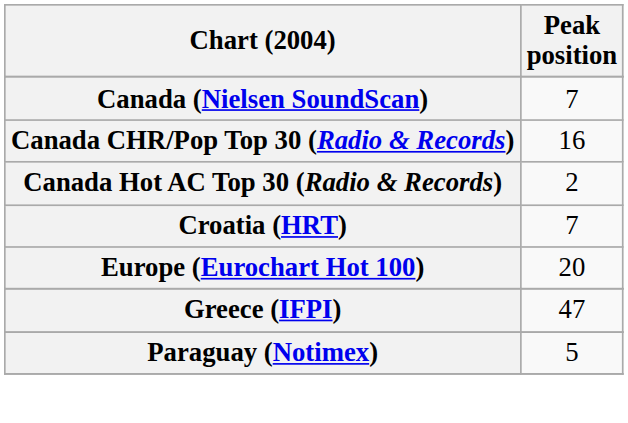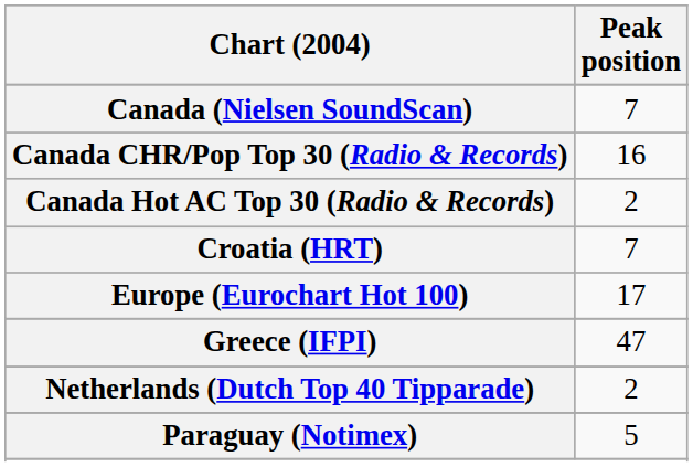Europe (Eurochart Hot 100) | Peak position: 20 -> 17
+ row: Netherlands (Dutch Top 40 Tipparade) | 2
